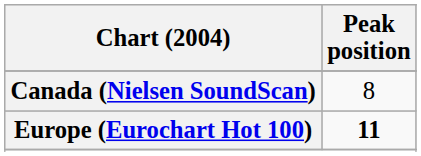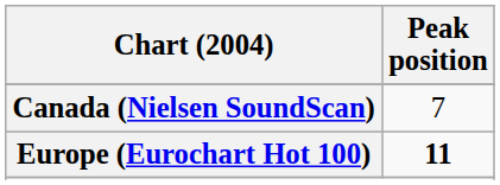Canada (Nielsen SoundScan) | Peak position: 8 -> 7
